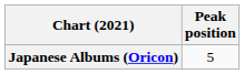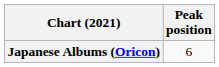Japanese Albums (Oricon) | Peak position: 5 -> 6
